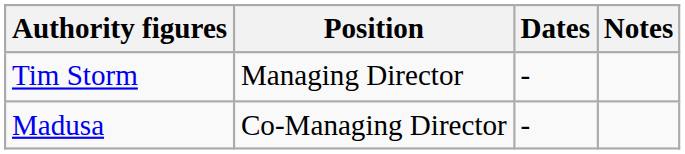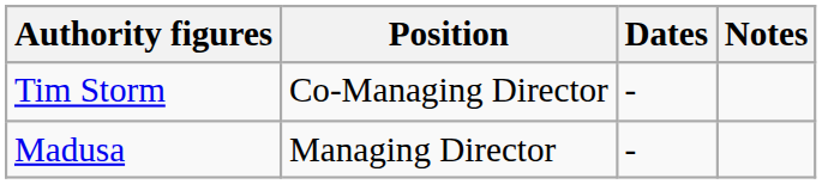Tim Storm | Position: Managing Director -> Co-Managing Director
Madusa | Position: Co-Managing Director -> Managing Director
